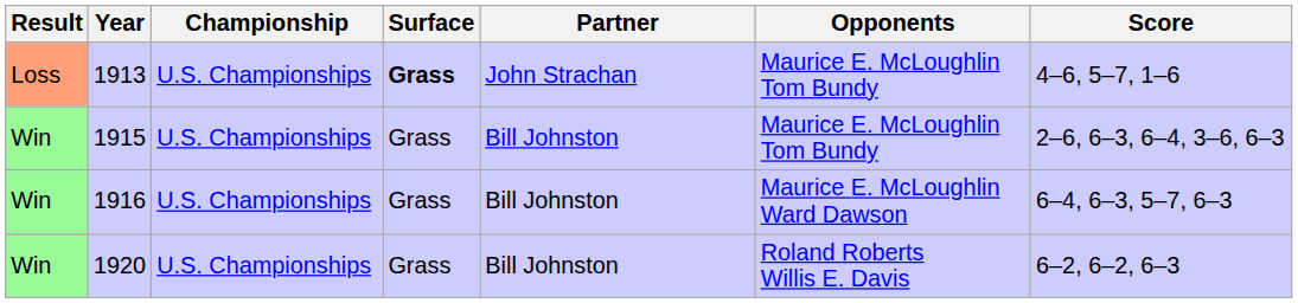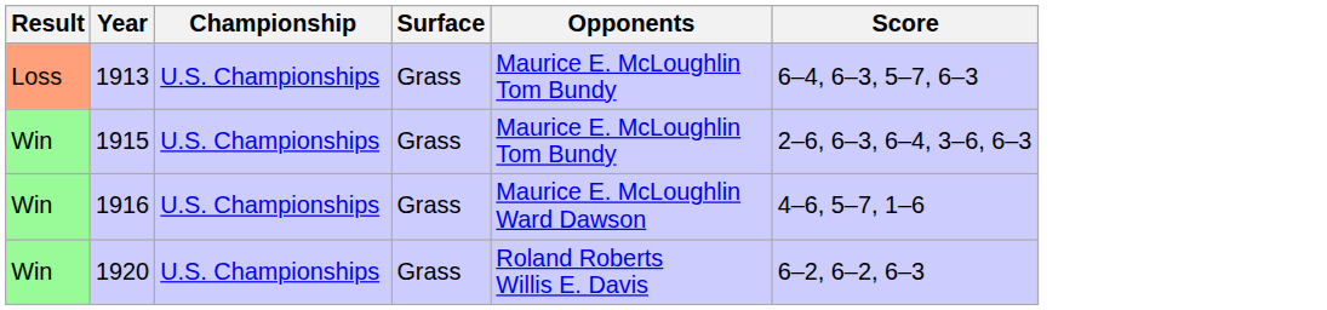- column: Partner | John Strachan | Bill Johnston | Bill Johnston | Bill Johnston
1913 | Surface: bold -> normal
1913 | Score: 4–6, 5–7, 1–6 -> 6–4, 6–3, 5–7, 6–3
1916 | Score: 6–4, 6–3, 5–7, 6–3 -> 4–6, 5–7, 1–6
